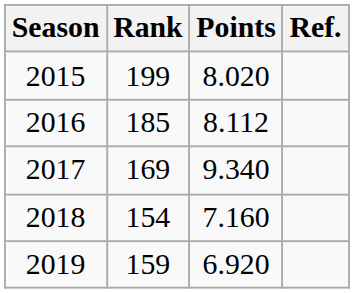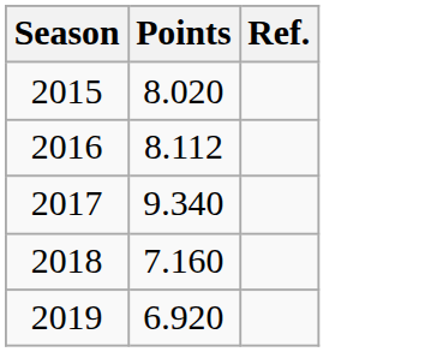- column: Rank | 199 | 185 | 169 | 154 | 159
